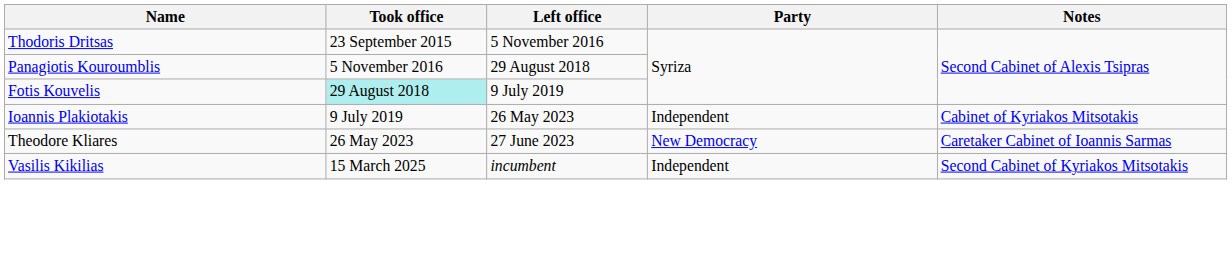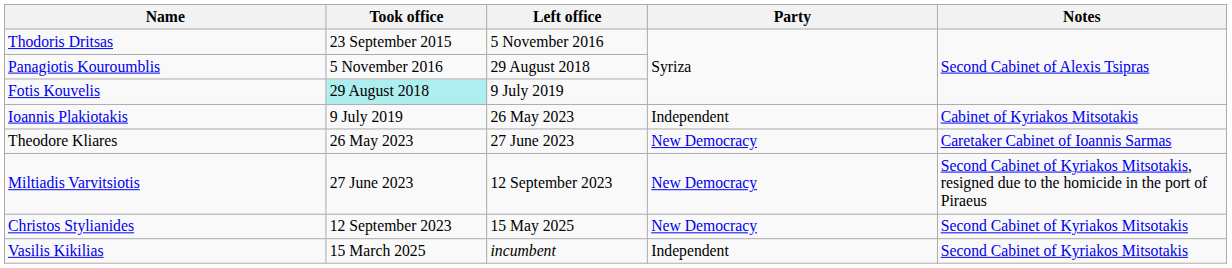+ row: Miltiadis Varvitsiotis | 27 June 2023 | 12 September 2023 | New Democracy | Second Cabinet of Kyriakos Mitsotakis, resigned due to the homicide in the port of Piraeus
+ row: Christos Stylianides | 12 September 2023 | 15 May 2025 | New Democracy | Second Cabinet of Kyriakos Mitsotakis
